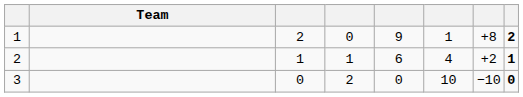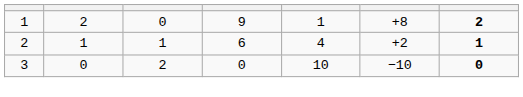- column: Team
